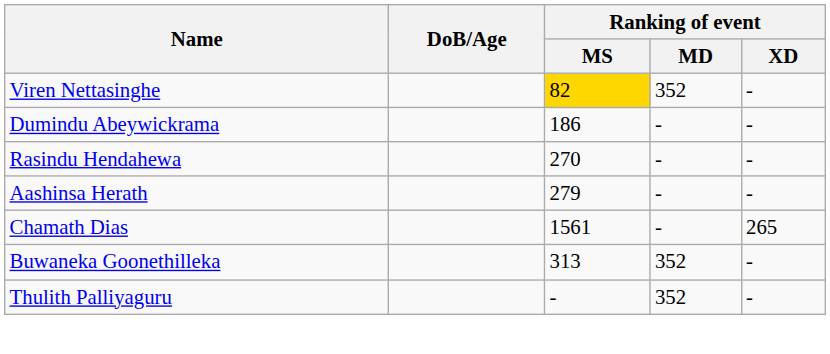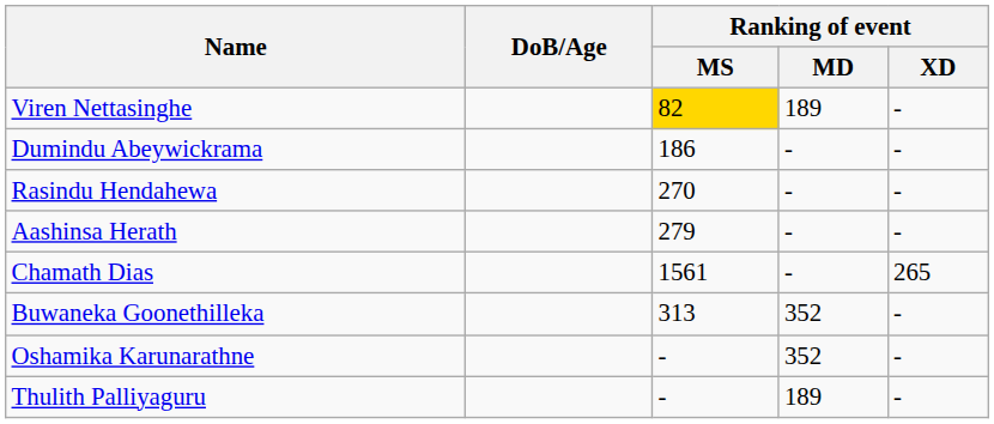Viren Nettasinghe | Ranking of event / MD: 352 -> 189
+ row: Oshamika Karunarathne | - | 352 | -
Thulith Palliyaguru | Ranking of event / MD: 352 -> 189
